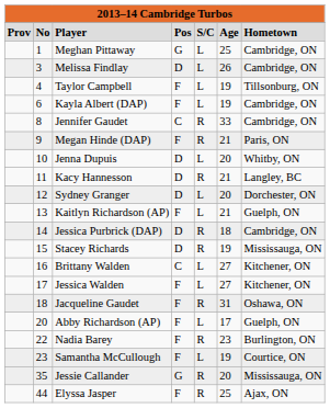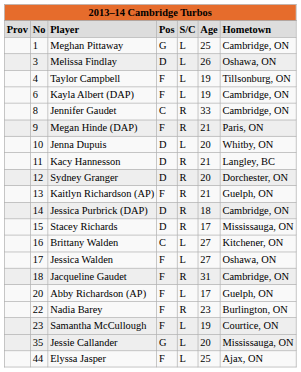Melissa Findlay | column 7: Cambridge, ON -> Oshawa, ON
Sydney Granger | column 5: L -> R
Kaitlyn Richardson (AP) | column 5: L -> R
Stacey Richards | column 6: 19 -> 17
Jessica Walden | column 7: Kitchener, ON -> Oshawa, ON
Jacqueline Gaudet | column 7: Oshawa, ON -> Cambridge, ON
Jessie Callander | column 5: R -> L
Elyssa Jasper | column 5: R -> L
